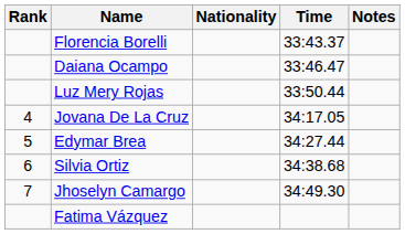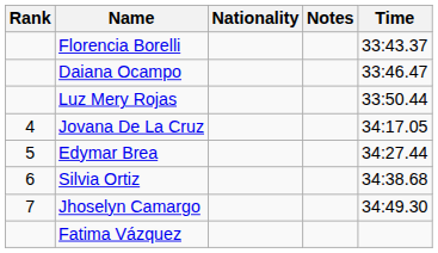columns swapped: Time <-> Notes
